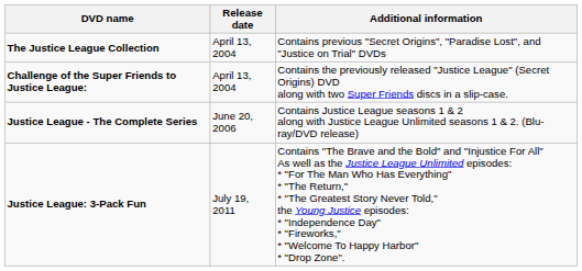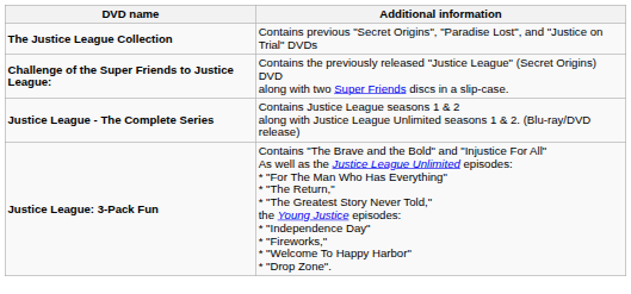- column: Release date | April 13, 2004 | April 13, 2004 | June 20, 2006 | July 19, 2011
